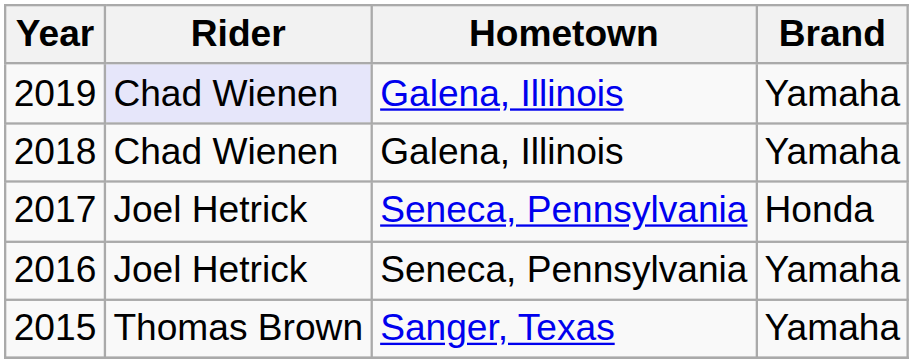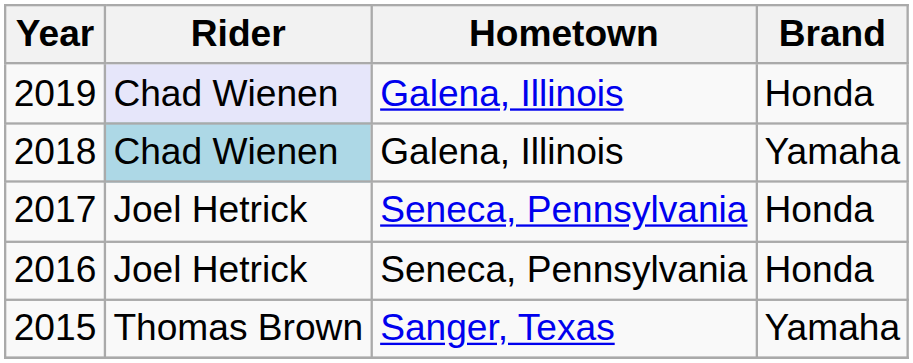2019 | Brand: Yamaha -> Honda
2018 | Rider: no background -> lightblue background
2016 | Brand: Yamaha -> Honda
